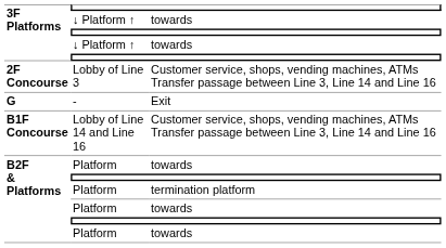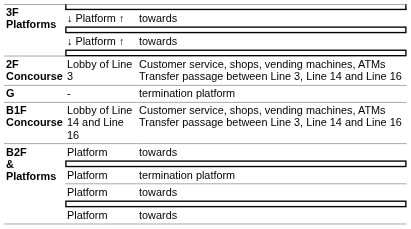- | column 3: Exit -> termination platform
